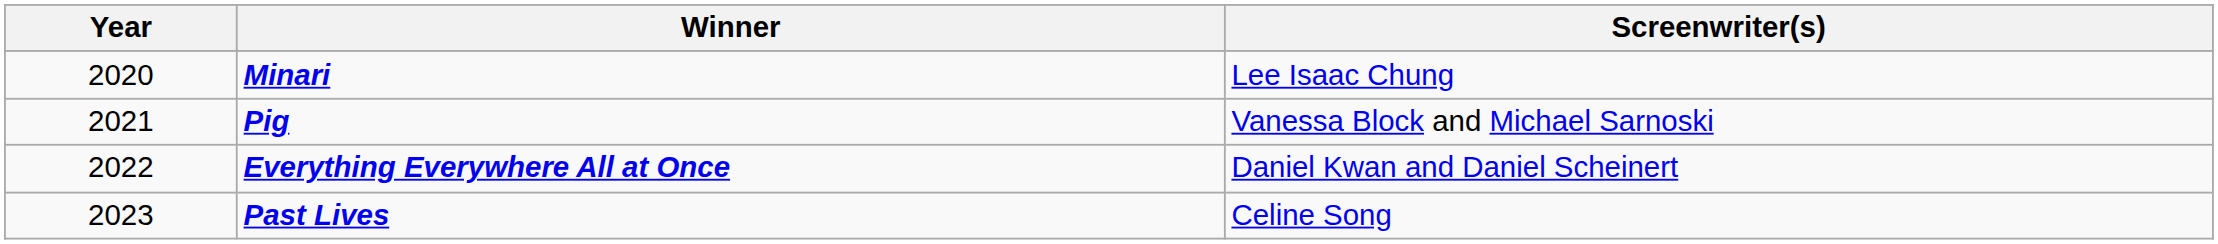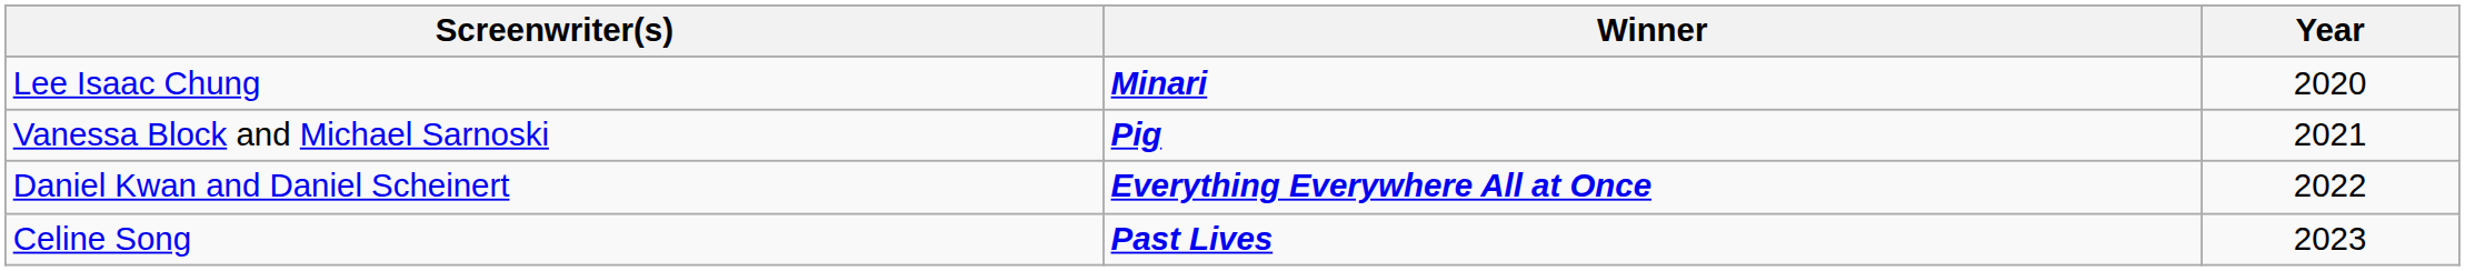columns swapped: Year <-> Screenwriter(s)
